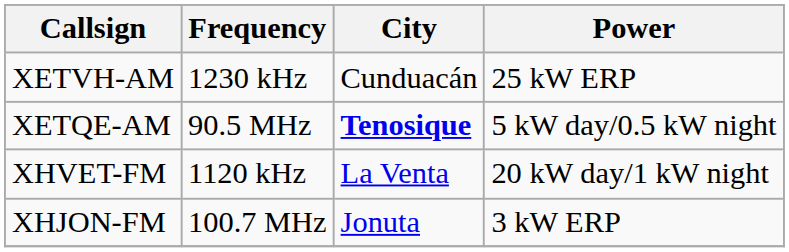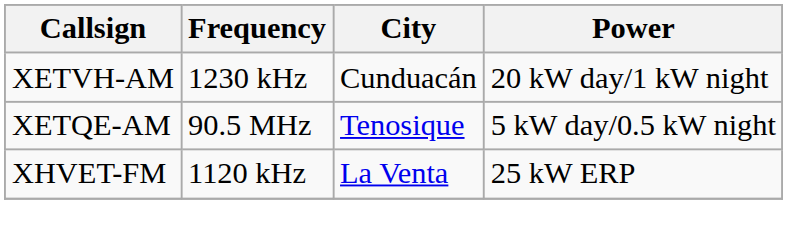XETVH-AM | Power: 25 kW ERP -> 20 kW day/1 kW night
XETQE-AM | City: bold -> normal
XHVET-FM | Power: 20 kW day/1 kW night -> 25 kW ERP
- row: XHJON-FM | 100.7 MHz | Jonuta | 3 kW ERP
